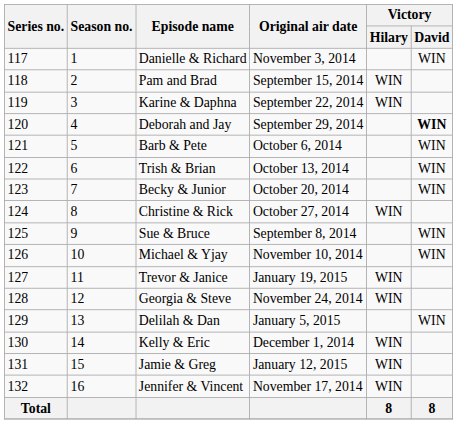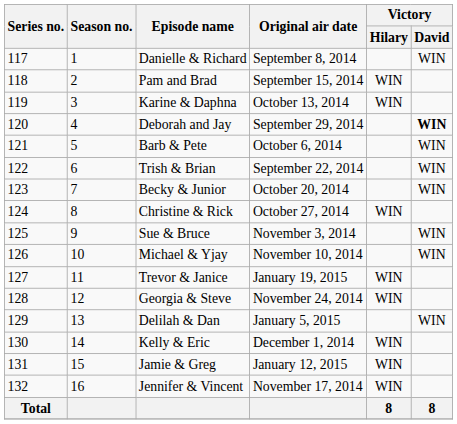Danielle & Richard | Original air date: November 3, 2014 -> September 8, 2014
Karine & Daphna | Original air date: September 22, 2014 -> October 13, 2014
Trish & Brian | Original air date: October 13, 2014 -> September 22, 2014
Sue & Bruce | Original air date: September 8, 2014 -> November 3, 2014
